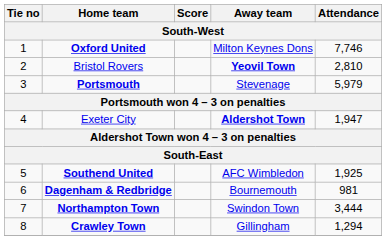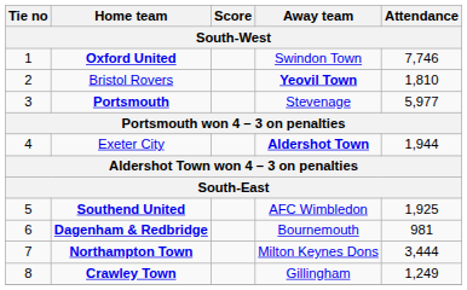Oxford United | Away team: Milton Keynes Dons -> Swindon Town
Bristol Rovers | Attendance: 2,810 -> 1,810
Portsmouth | Attendance: 5,979 -> 5,977
Exeter City | Attendance: 1,947 -> 1,944
Northampton Town | Away team: Swindon Town -> Milton Keynes Dons
Crawley Town | Attendance: 1,294 -> 1,249
